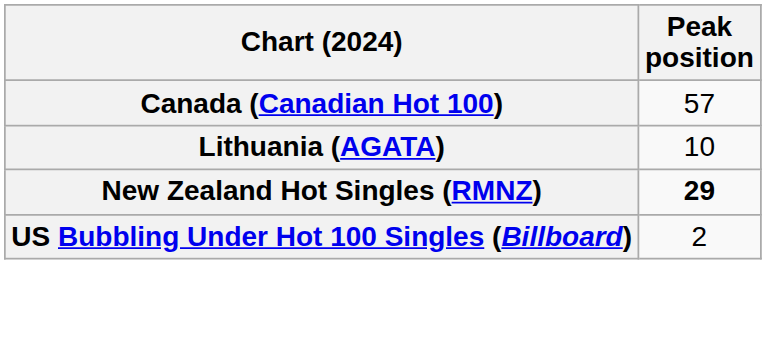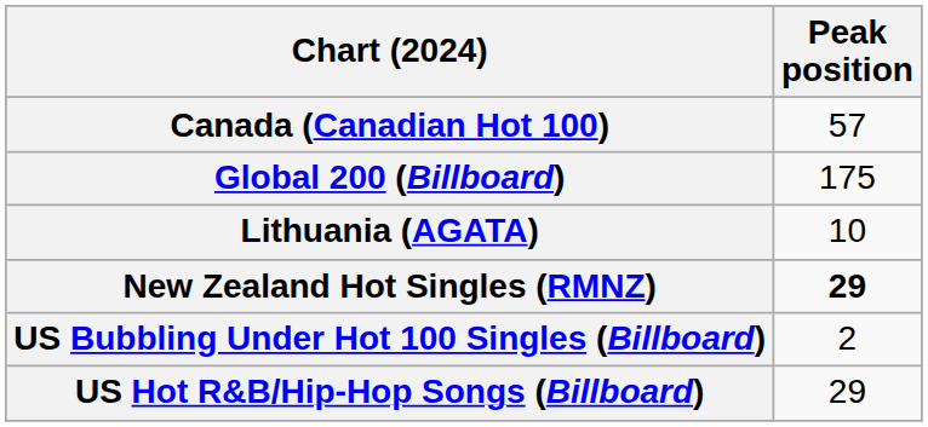+ row: Global 200 (Billboard) | 175
+ row: US Hot R&B/Hip-Hop Songs (Billboard) | 29
